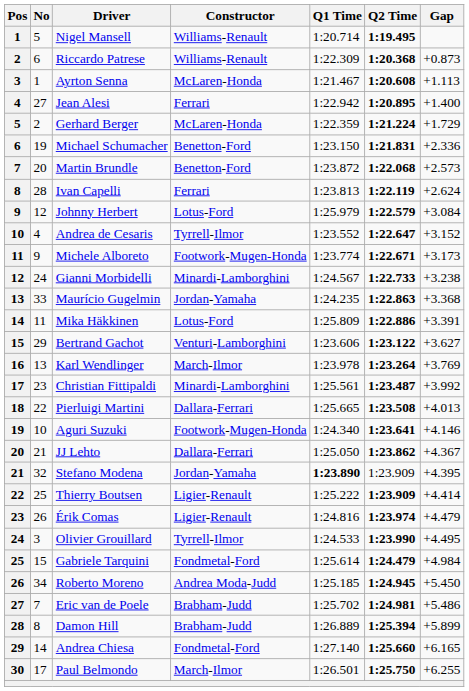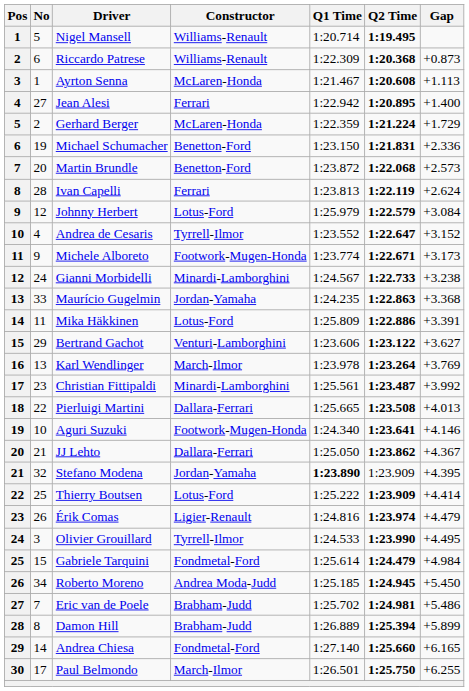Thierry Boutsen | Constructor: Ligier-Renault -> Lotus-Ford
